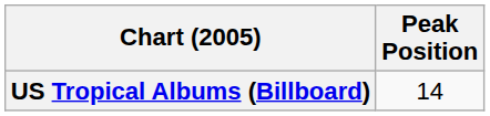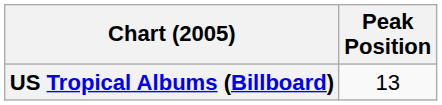US Tropical Albums (Billboard) | Peak Position: 14 -> 13
